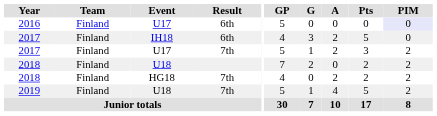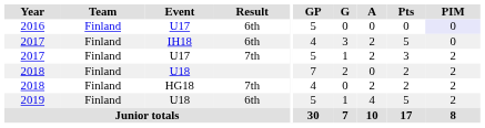2019 | Result: 7th -> 6th
